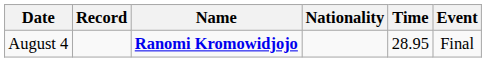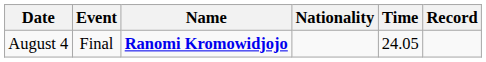columns swapped: Event <-> Record
August 4 | Time: 28.95 -> 24.05
